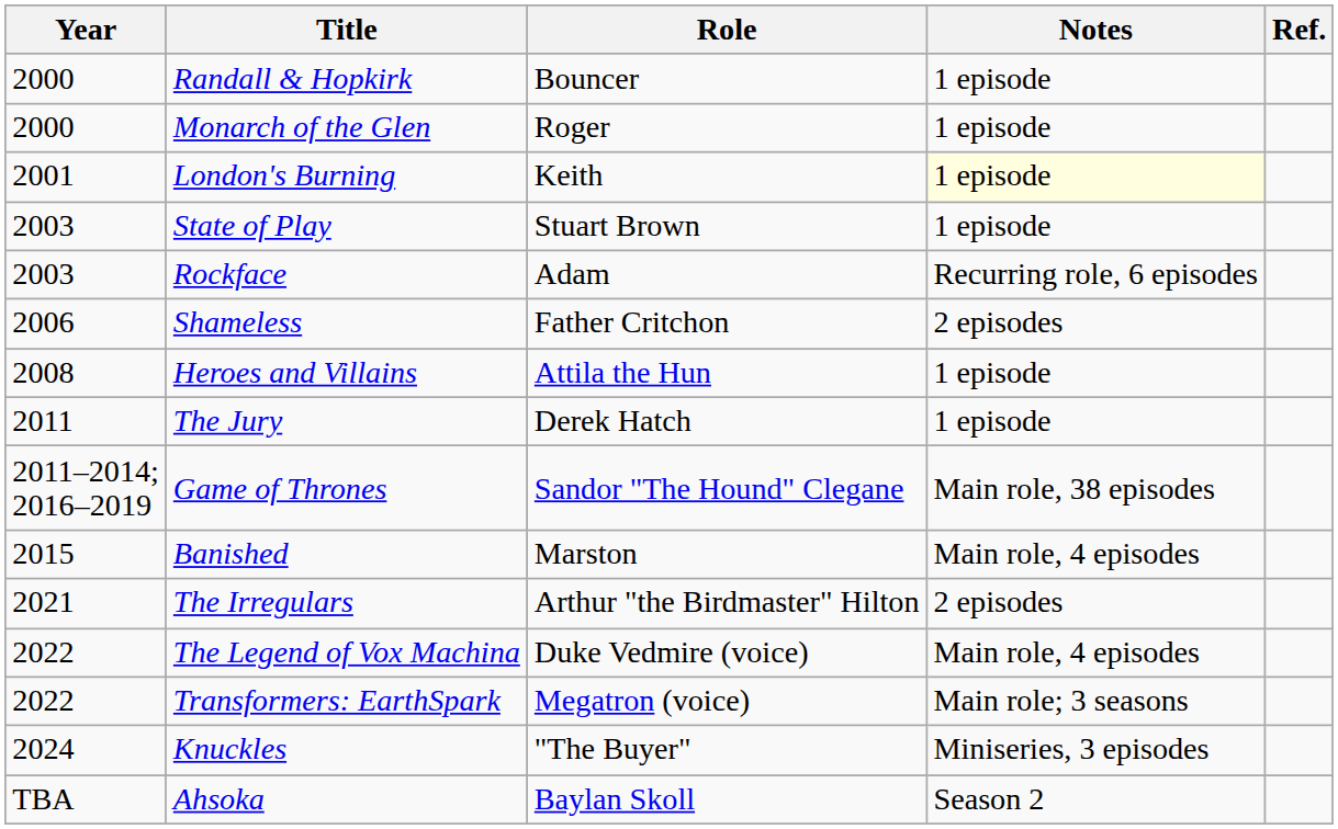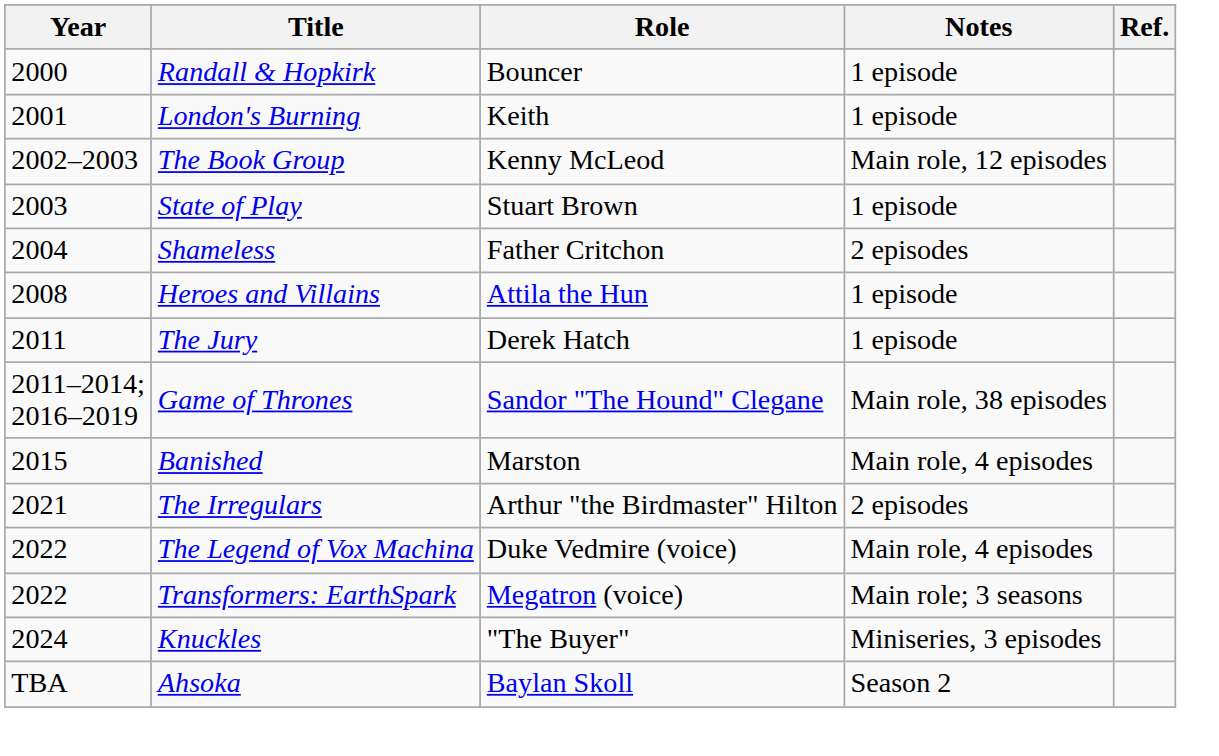- row: 2000 | Monarch of the Glen | Roger | 1 episode
London's Burning | Notes: lightyellow background -> no background
+ row: 2002–2003 | The Book Group | Kenny McLeod | Main role, 12 episodes
- row: 2003 | Rockface | Adam | Recurring role, 6 episodes
Shameless | Year: 2006 -> 2004
